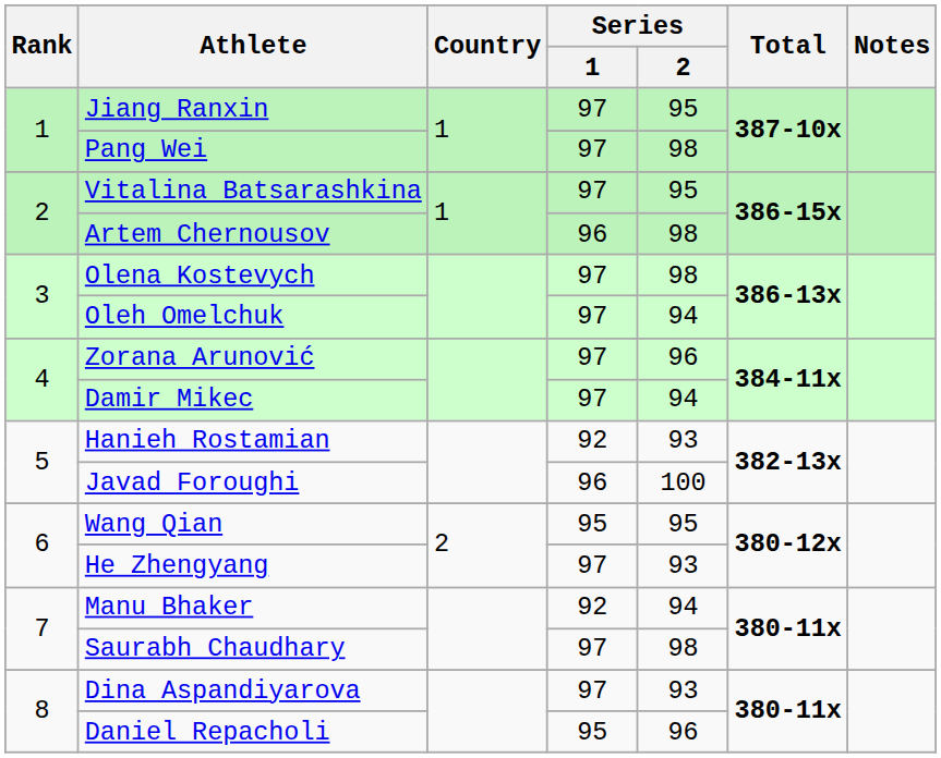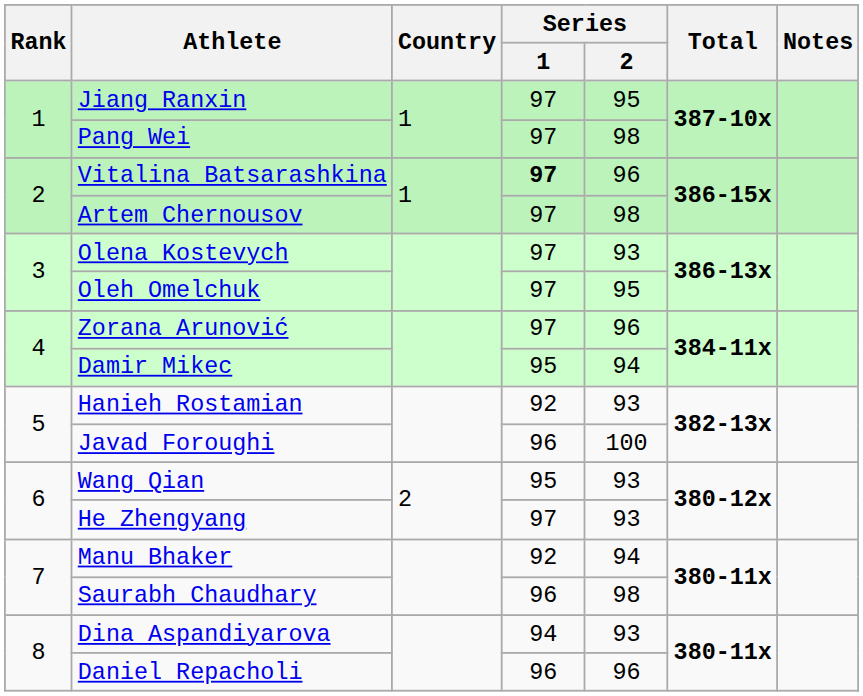Vitalina Batsarashkina | Series / 1: normal -> bold
Vitalina Batsarashkina | Series / 2: 95 -> 96
Artem Chernousov | Series / 1: 96 -> 97
Olena Kostevych | Series / 2: 98 -> 93
Oleh Omelchuk | Series / 2: 94 -> 95
Damir Mikec | Series / 1: 97 -> 95
Wang Qian | Series / 2: 95 -> 93
Saurabh Chaudhary | Series / 1: 97 -> 96
Dina Aspandiyarova | Series / 1: 97 -> 94
Daniel Repacholi | Series / 1: 95 -> 96
